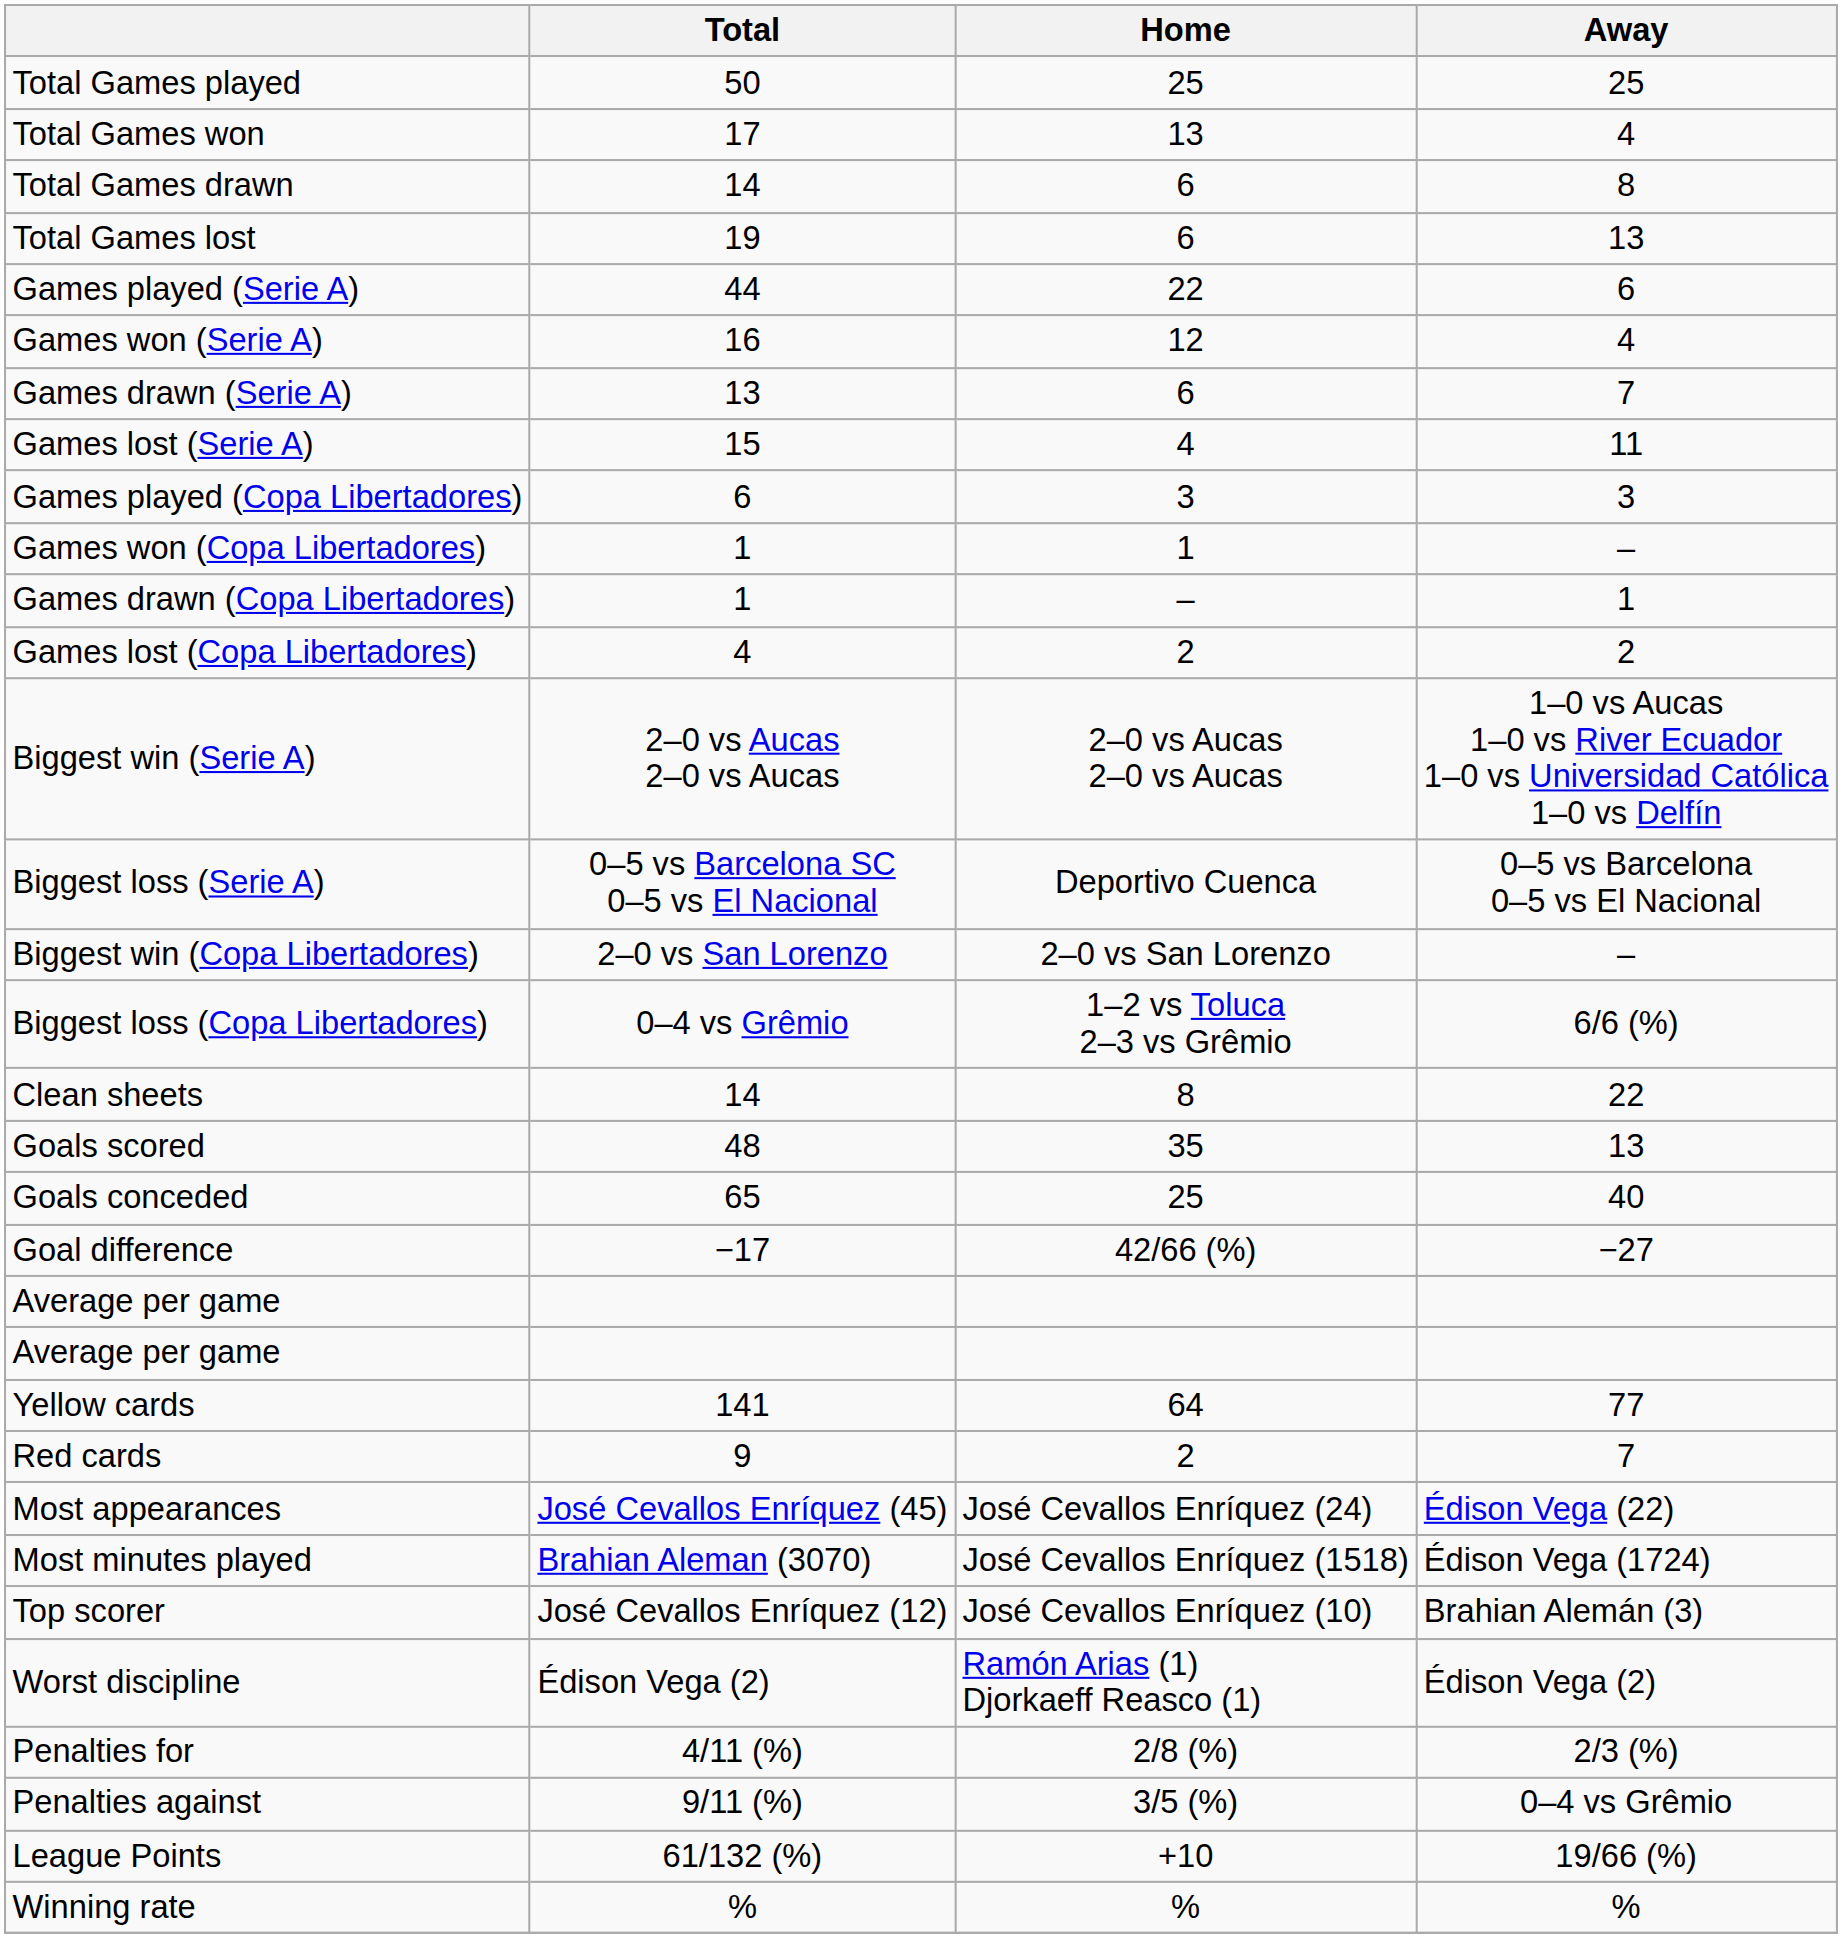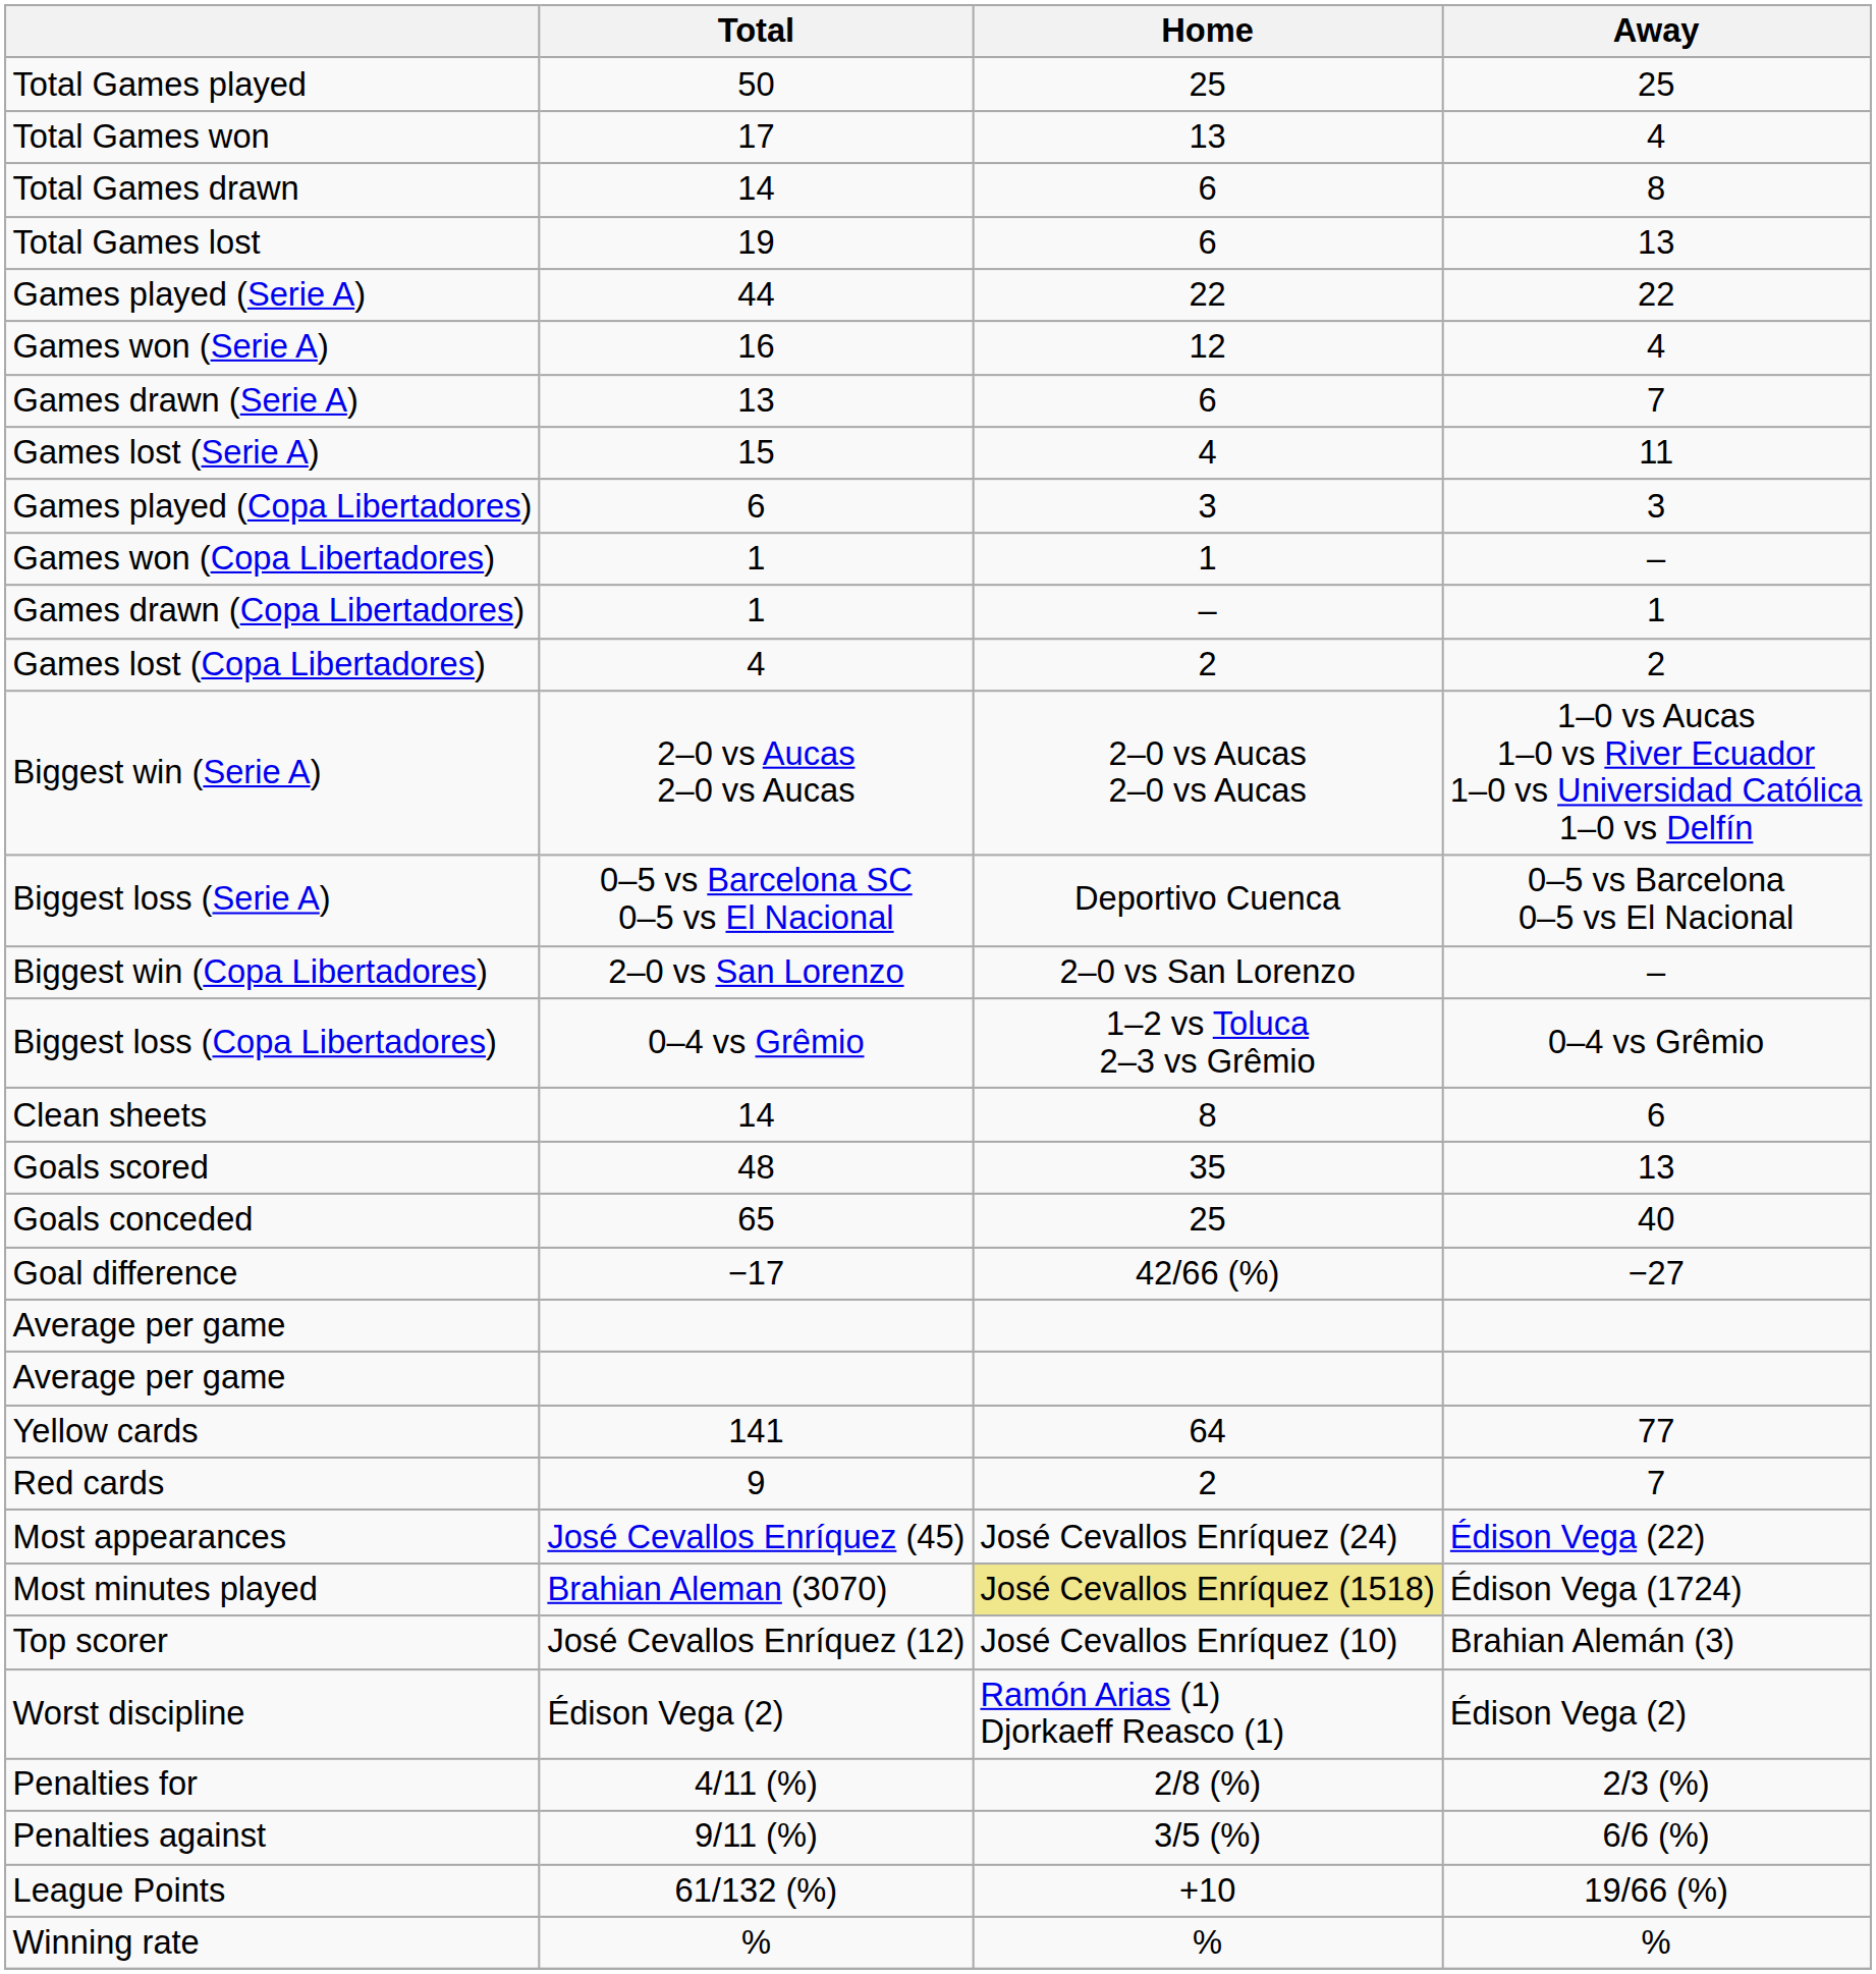Games played (Serie A) | Away: 6 -> 22
Biggest loss (Copa Libertadores) | Away: 6/6 (%) -> 0–4 vs Grêmio
Clean sheets | Away: 22 -> 6
Most minutes played | Home: no background -> khaki background
Penalties against | Away: 0–4 vs Grêmio -> 6/6 (%)
